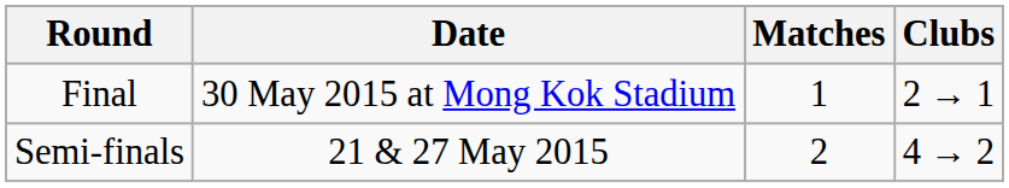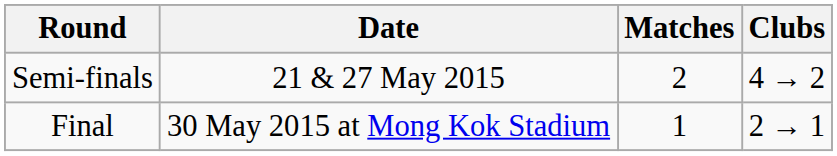rows swapped: Semi-finals <-> Final
